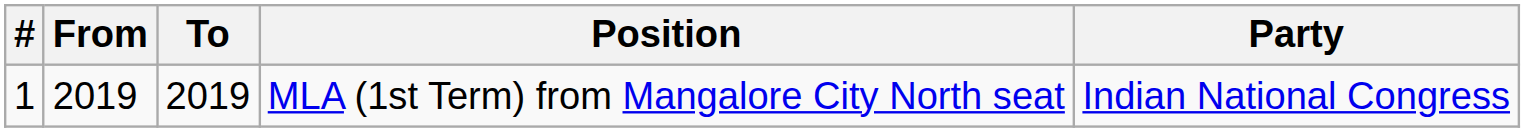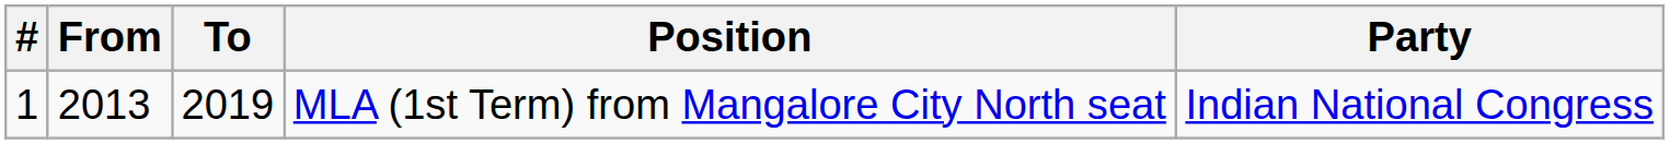MLA (1st Term) from Mangalore City North seat | From: 2019 -> 2013
